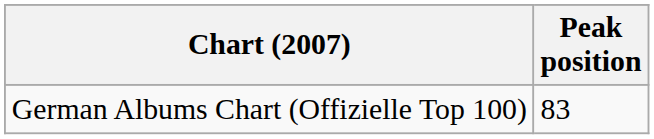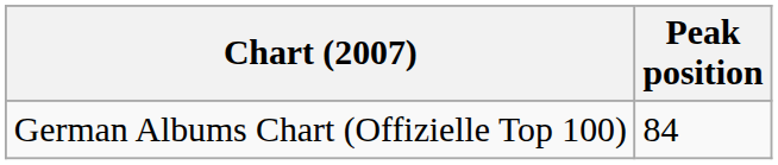German Albums Chart (Offizielle Top 100) | Peak position: 83 -> 84
